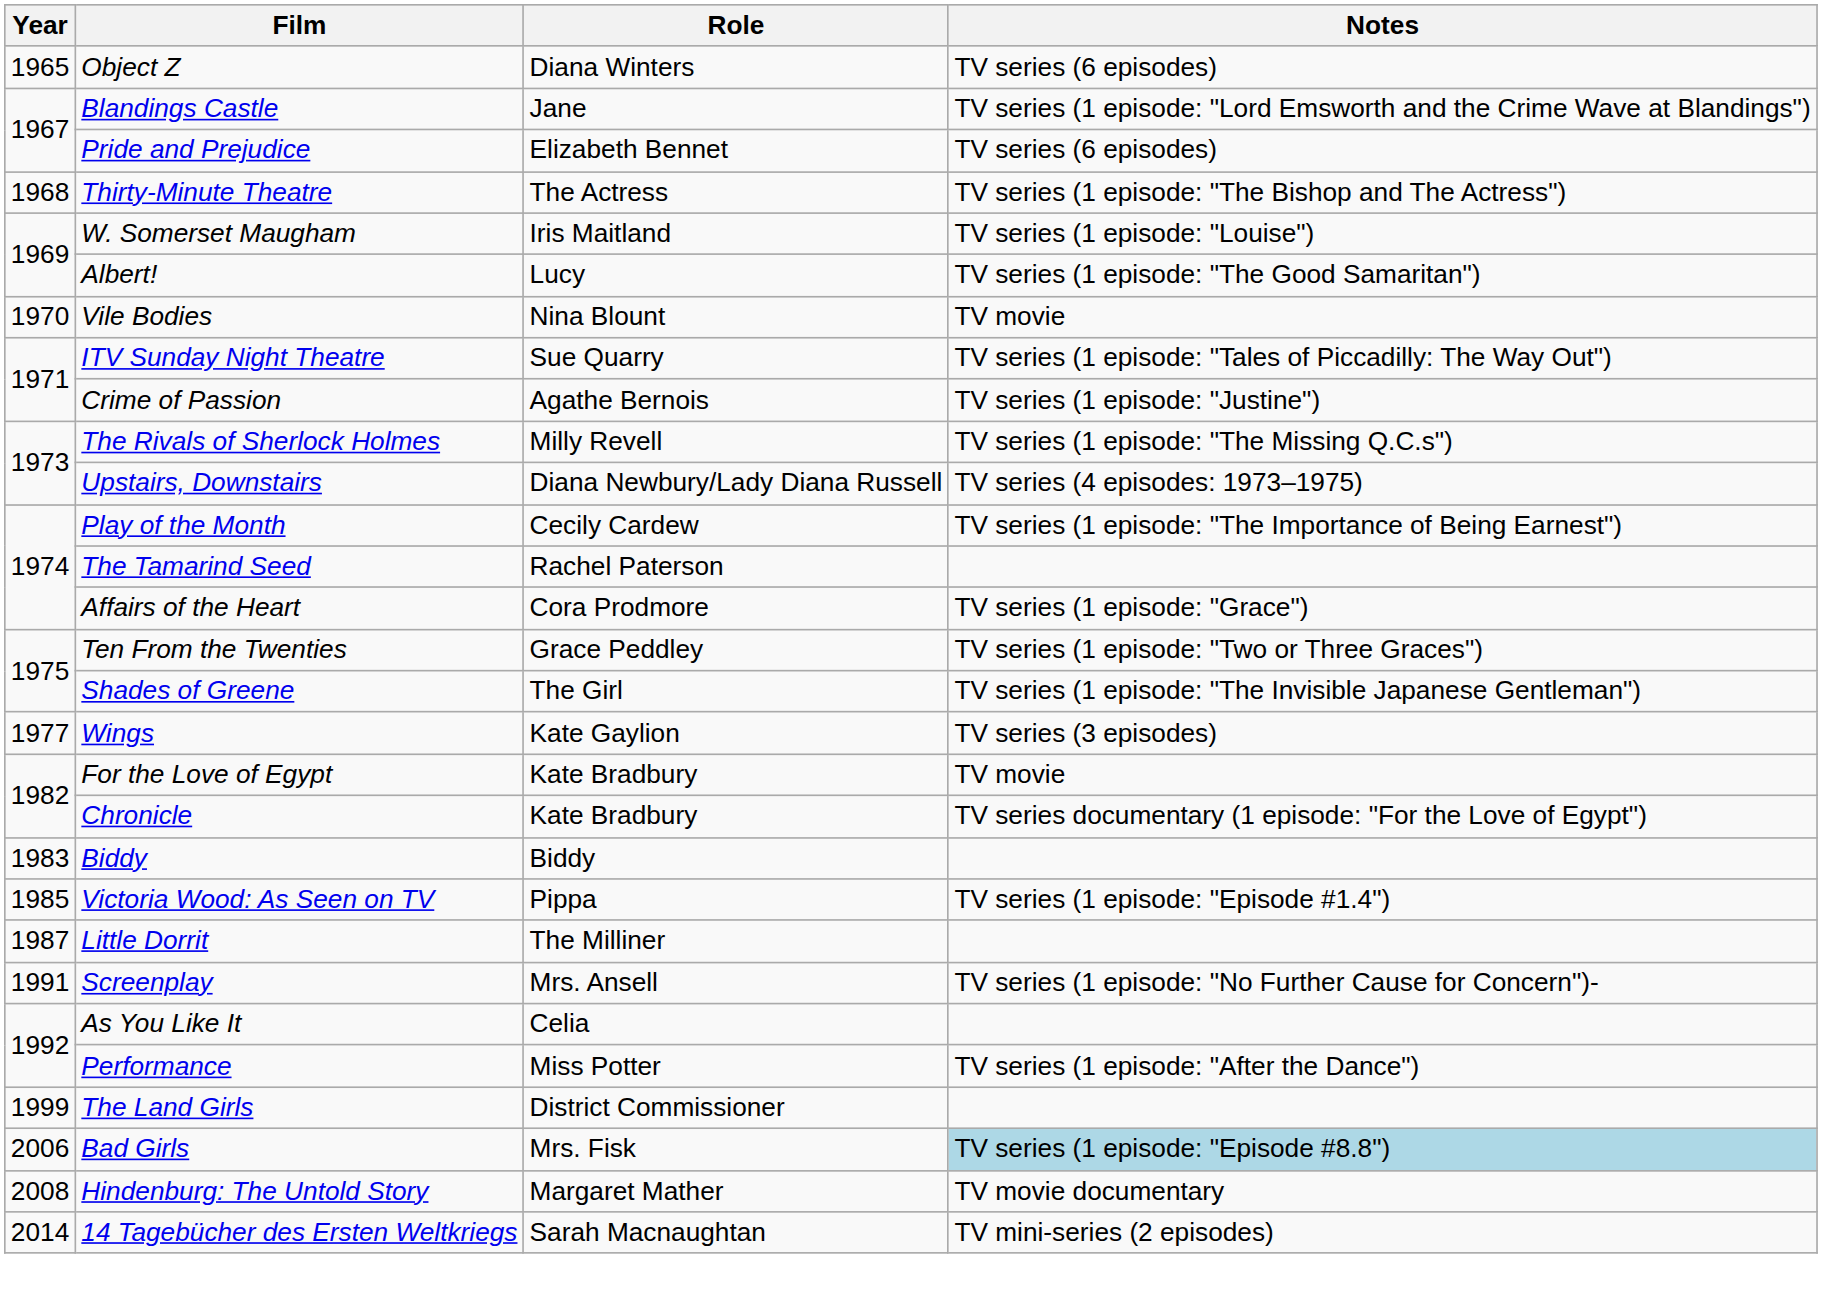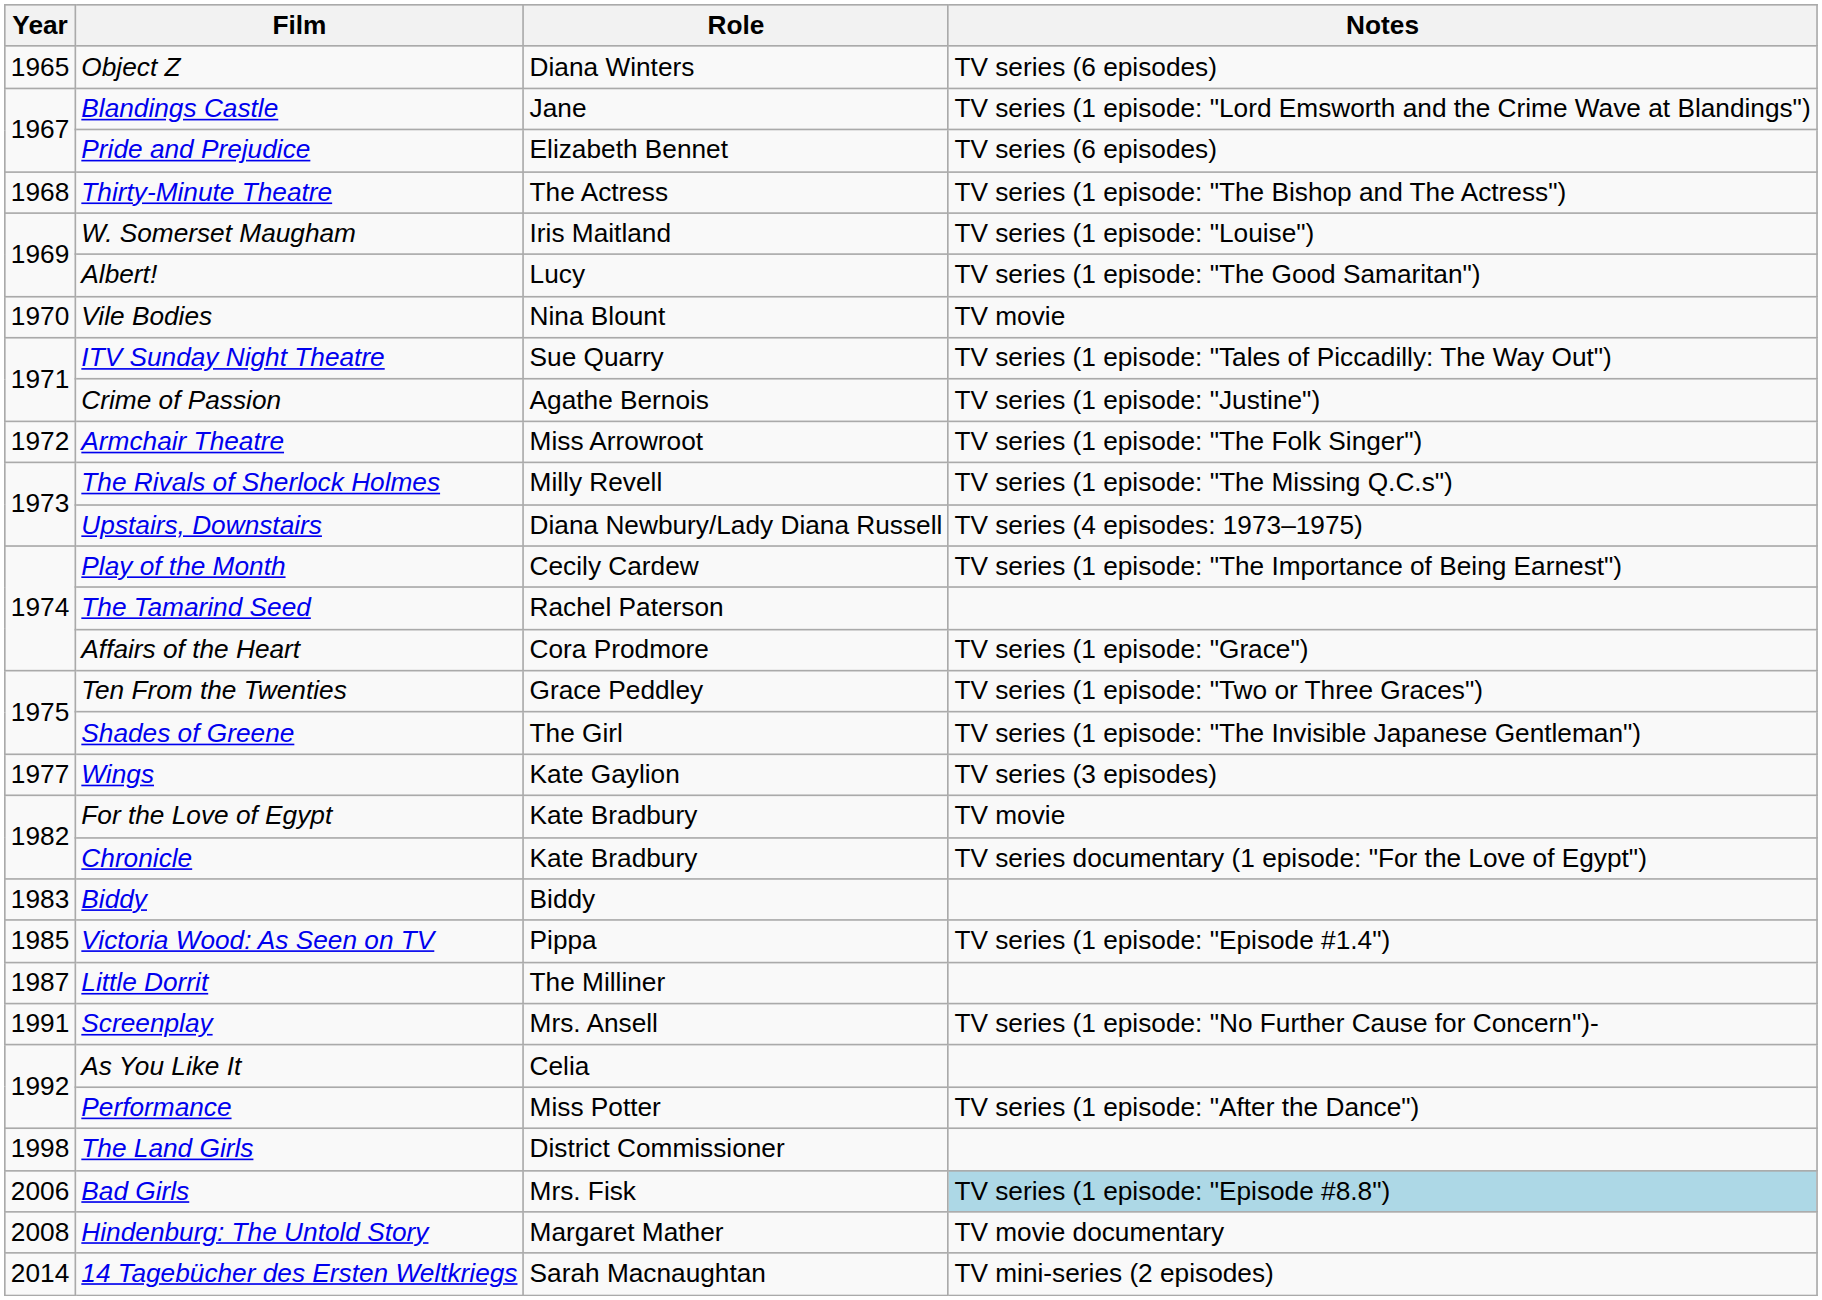+ row: 1972 | Armchair Theatre | Miss Arrowroot | TV series (1 episode: "The Folk Singer")
The Land Girls | Year: 1999 -> 1998
